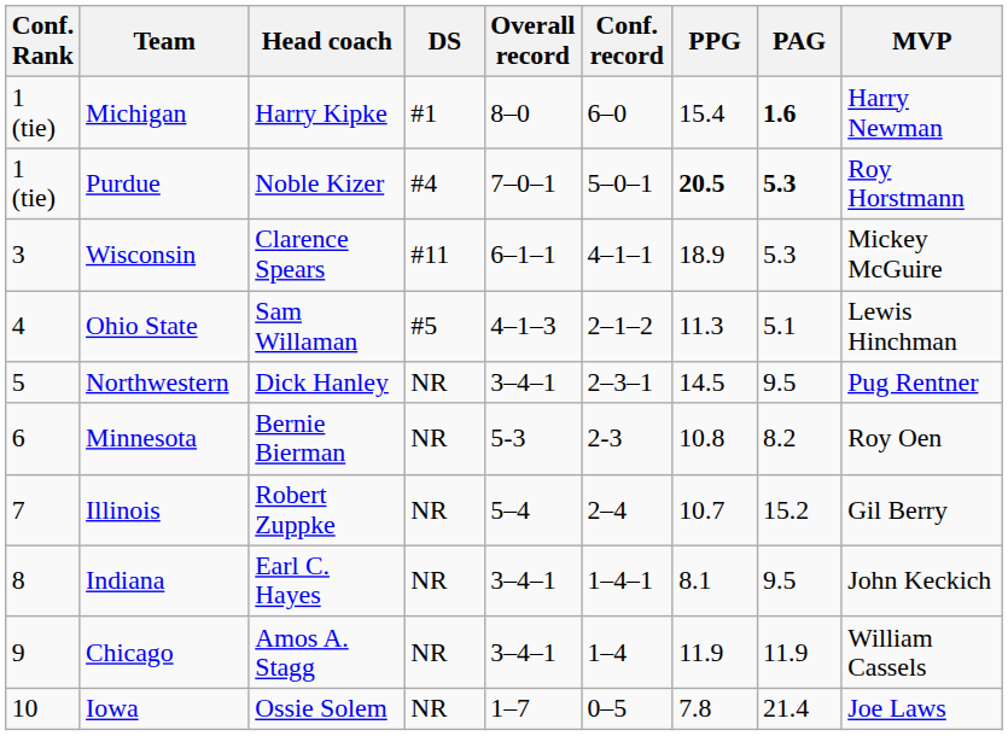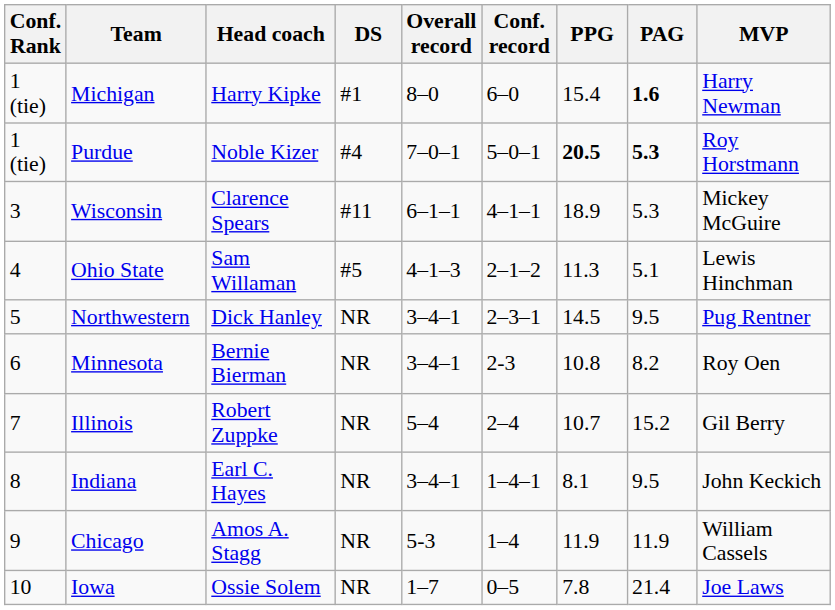Minnesota | Overall record: 5-3 -> 3–4–1
Chicago | Overall record: 3–4–1 -> 5-3
